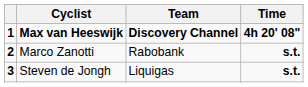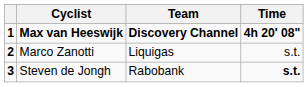Marco Zanotti | Team: Rabobank -> Liquigas
Marco Zanotti | Time: bold -> normal
Steven de Jongh | Team: Liquigas -> Rabobank
